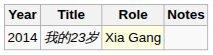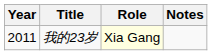我的23岁 | Year: 2014 -> 2011
